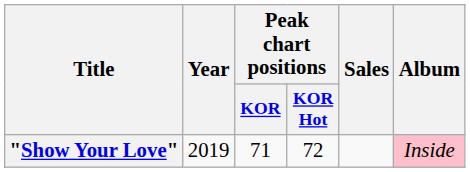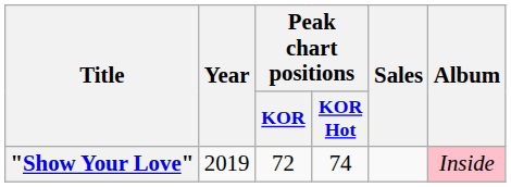"Show Your Love" | Peak chart positions / KOR: 71 -> 72
"Show Your Love" | Peak chart positions / KOR Hot: 72 -> 74
